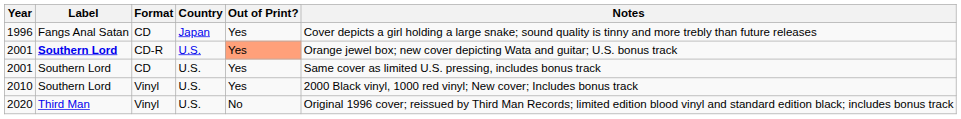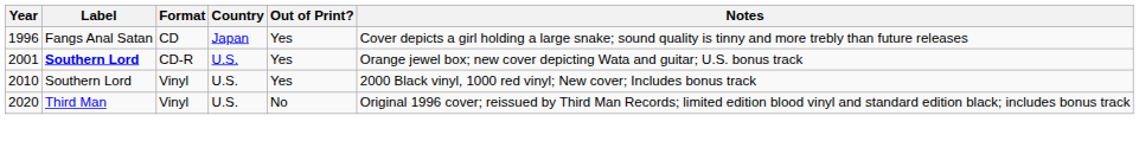2001 / CD-R | Out of Print?: lightsalmon background -> no background
- row: 2001 | Southern Lord | CD | U.S. | Yes | Same cover as limited U.S. pressing, includes bonus track
